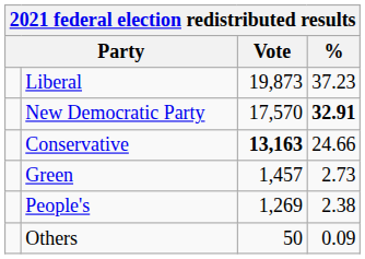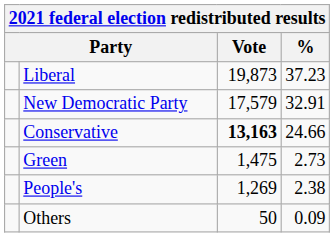New Democratic Party | Vote: 17,570 -> 17,579
New Democratic Party | %: bold -> normal
Green | Vote: 1,457 -> 1,475
